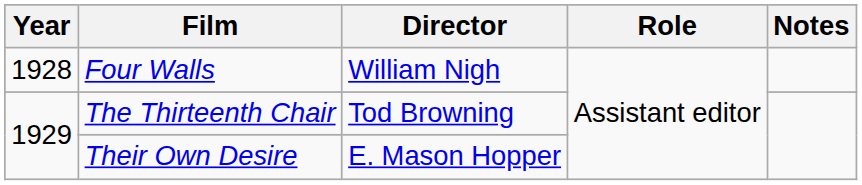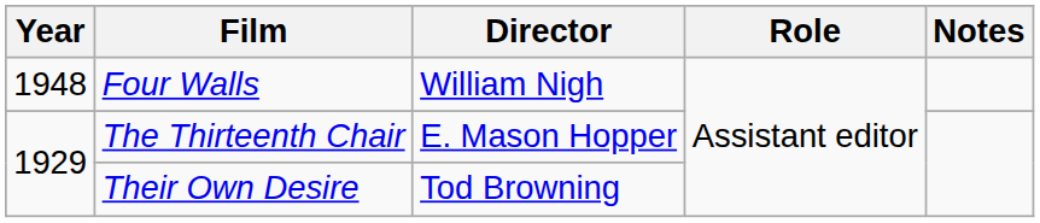Four Walls | Year: 1928 -> 1948
The Thirteenth Chair | Director: Tod Browning -> E. Mason Hopper
Their Own Desire | Director: E. Mason Hopper -> Tod Browning
